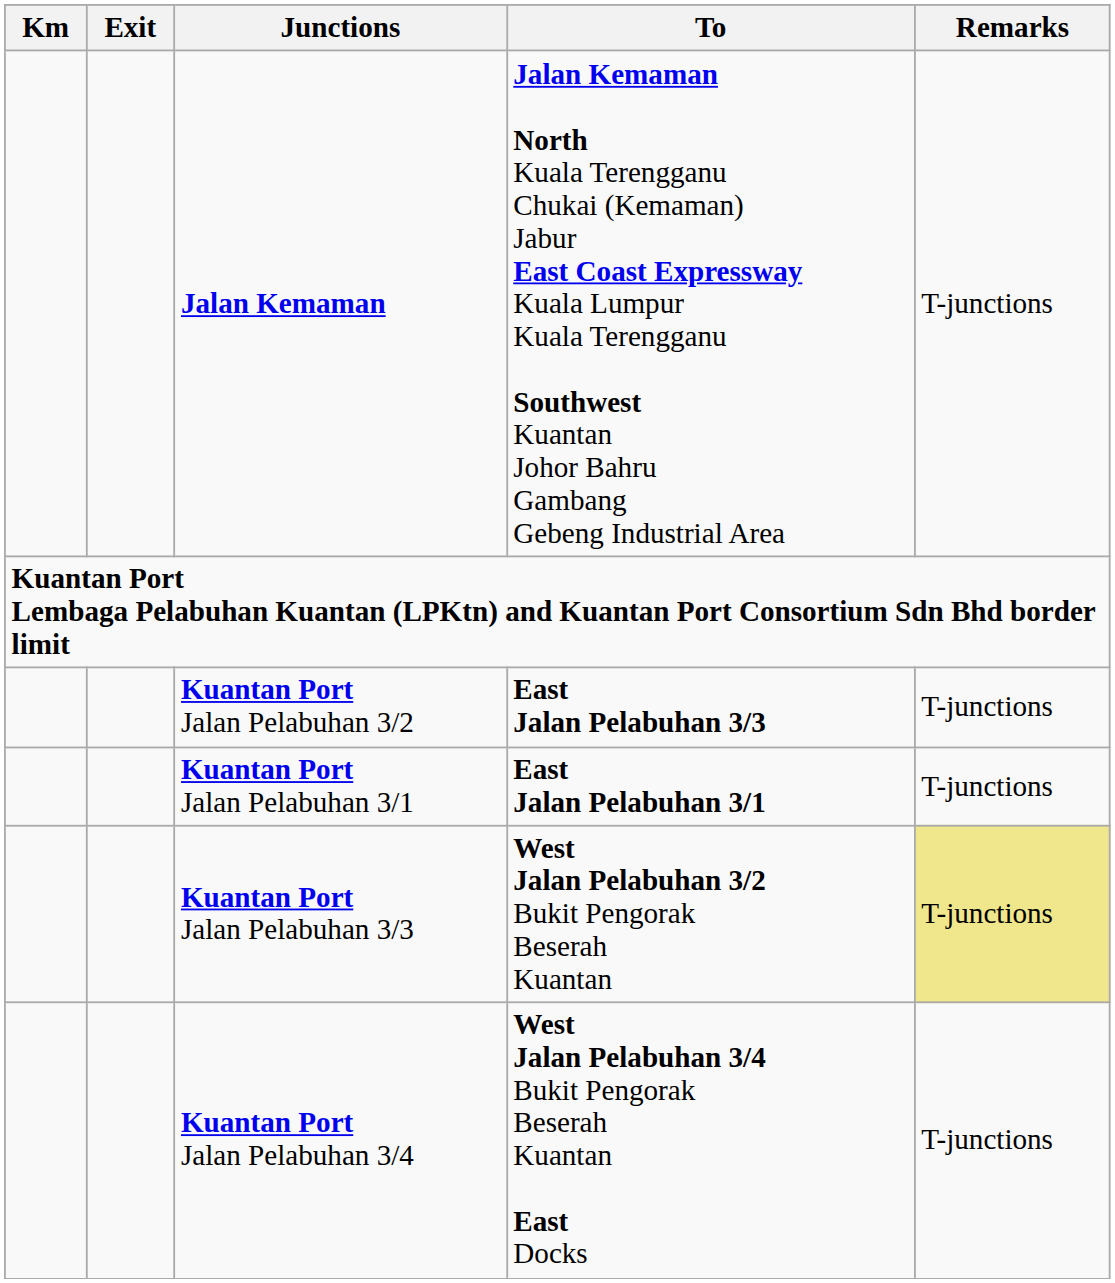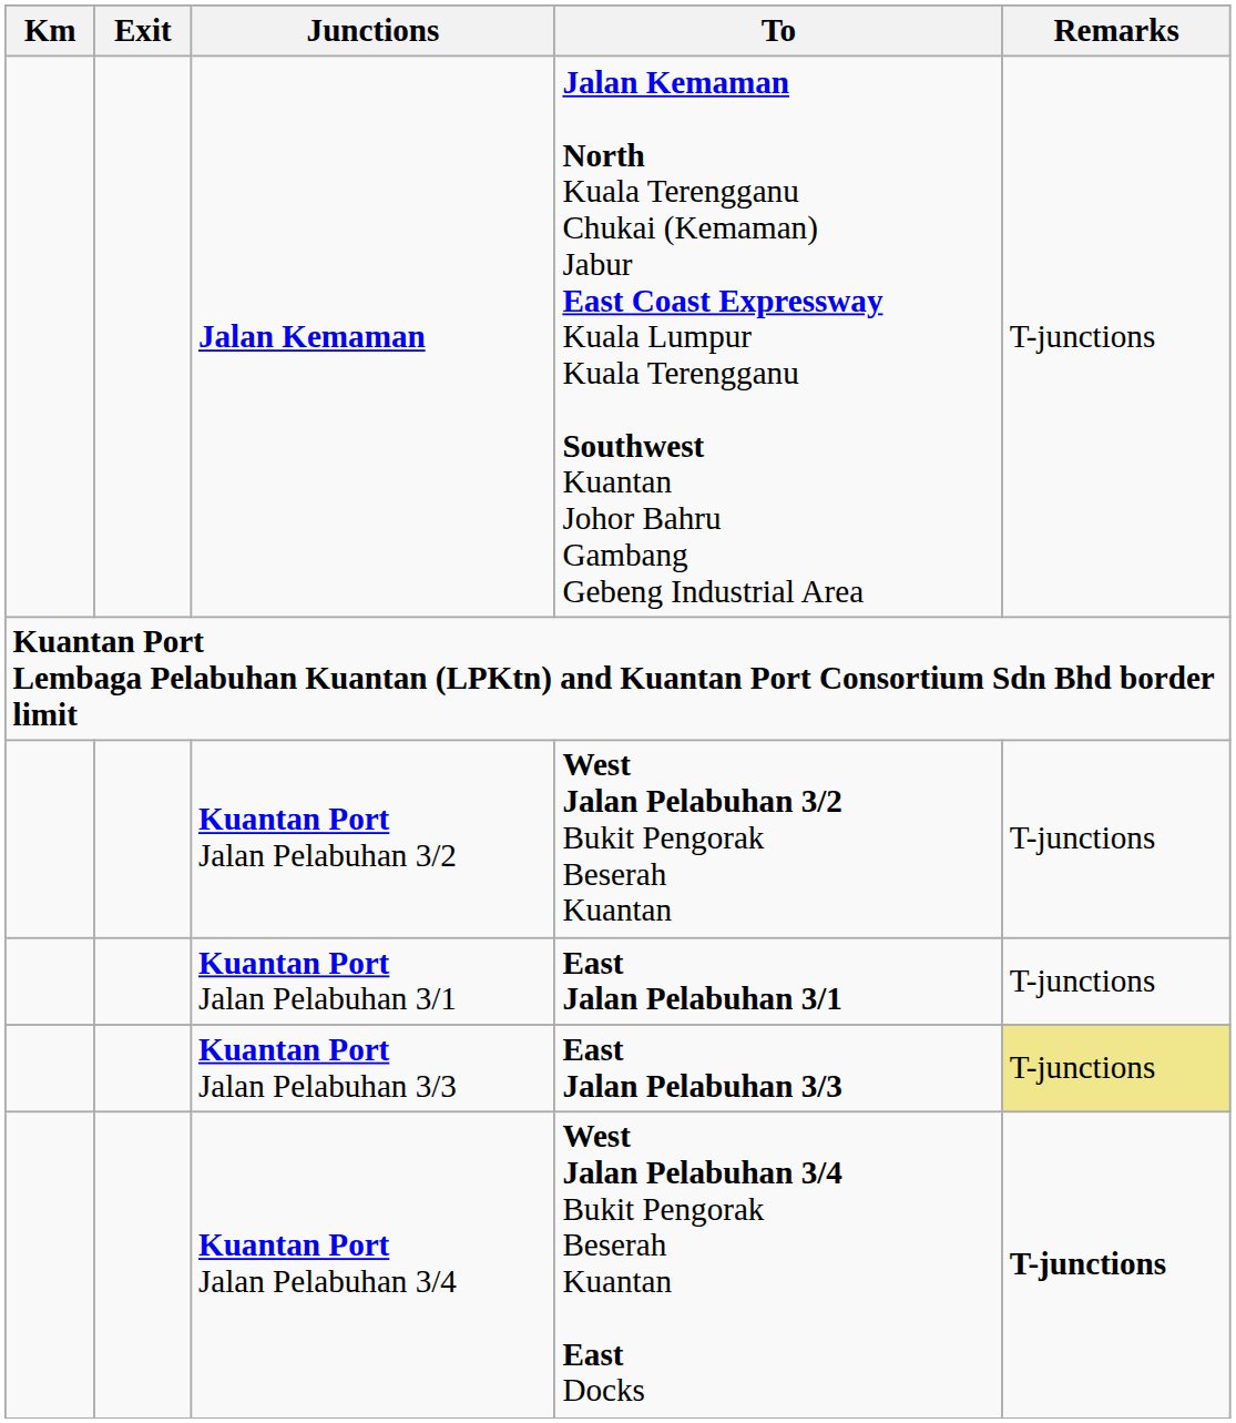Kuantan Port Jalan Pelabuhan 3/2 | To: East Jalan Pelabuhan 3/3 -> West Jalan Pelabuhan 3/2 Bukit Pengorak Beserah Kuantan
Kuantan Port Jalan Pelabuhan 3/3 | To: West Jalan Pelabuhan 3/2 Bukit Pengorak Beserah Kuantan -> East Jalan Pelabuhan 3/3
Kuantan Port Jalan Pelabuhan 3/4 | Remarks: normal -> bold
